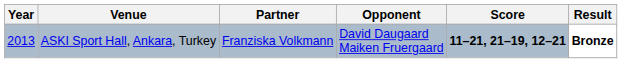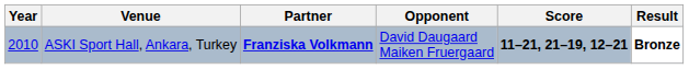ASKI Sport Hall, Ankara, Turkey | Year: 2013 -> 2010
ASKI Sport Hall, Ankara, Turkey | Partner: normal -> bold
